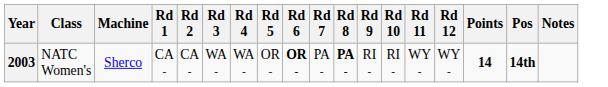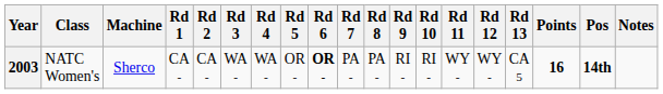+ column: Rd 13 | CA 5
2003 | Rd 8: bold -> normal
2003 | Points: 14 -> 16
